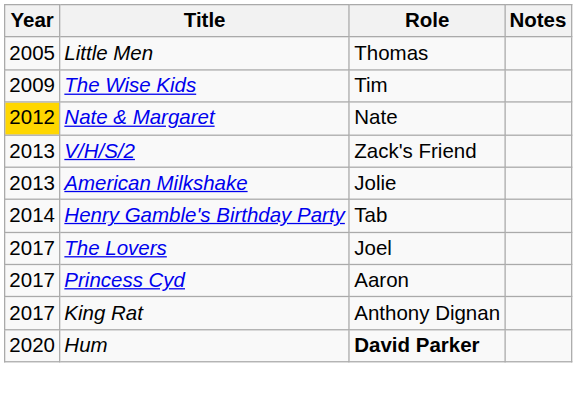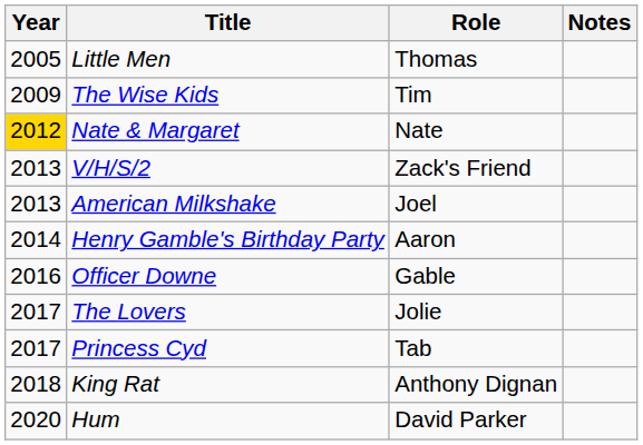American Milkshake | Role: Jolie -> Joel
Henry Gamble's Birthday Party | Role: Tab -> Aaron
+ row: 2016 | Officer Downe | Gable
The Lovers | Role: Joel -> Jolie
Princess Cyd | Role: Aaron -> Tab
King Rat | Year: 2017 -> 2018
Hum | Role: bold -> normal
